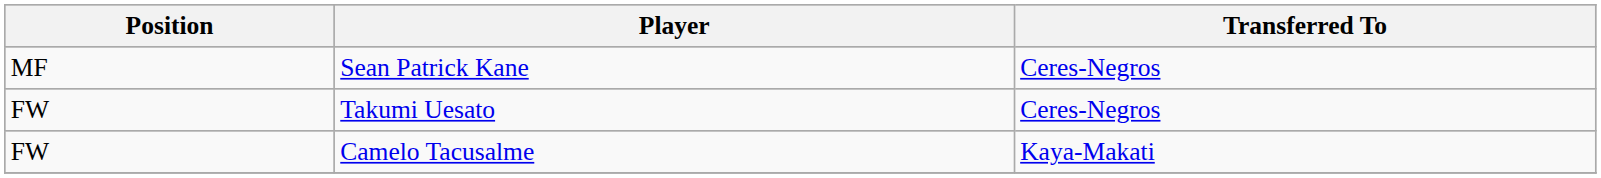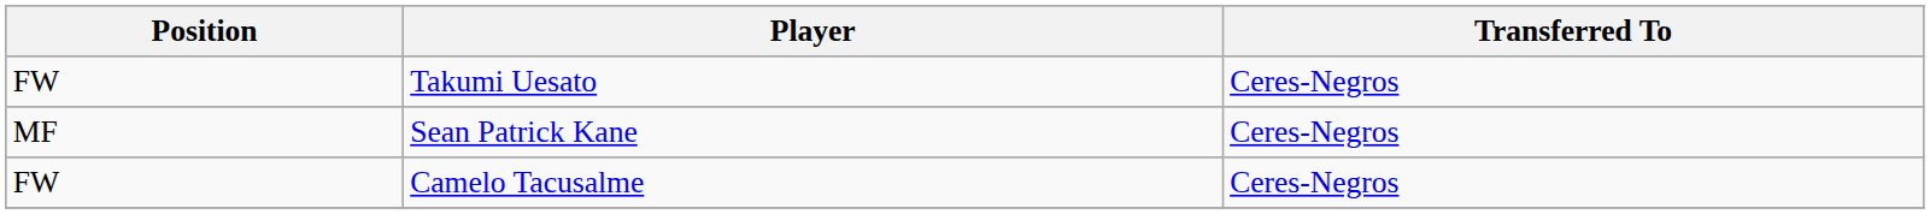rows swapped: Sean Patrick Kane <-> Takumi Uesato
Camelo Tacusalme | Transferred To: Kaya-Makati -> Ceres-Negros
